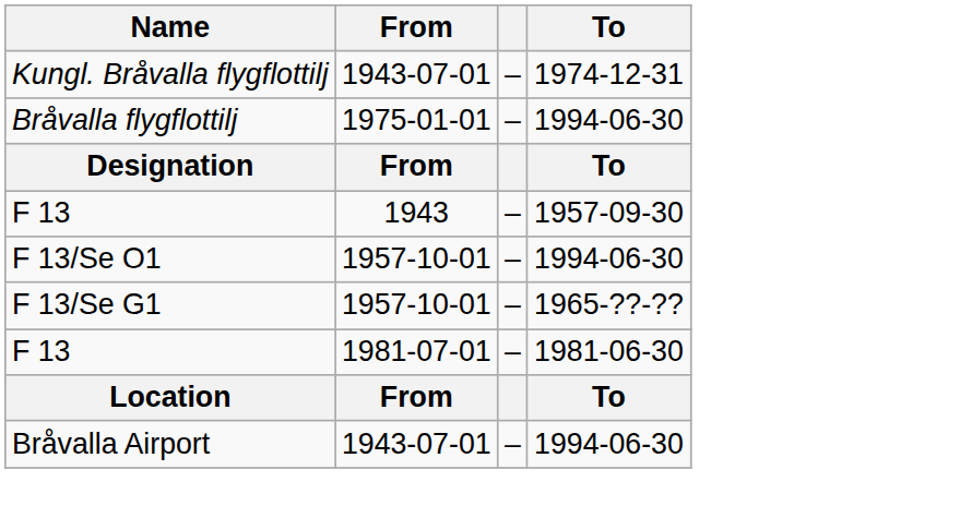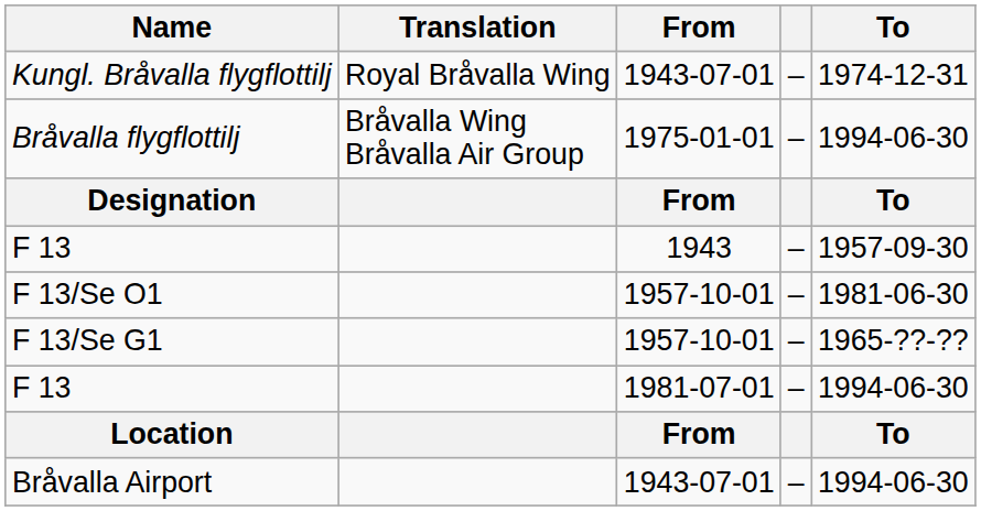+ column: Translation | Royal Bråvalla Wing | Bråvalla Wing Bråvalla Air Group
F 13/Se O1 | To: 1994-06-30 -> 1981-06-30
F 13 / 1981-07-01 | To: 1981-06-30 -> 1994-06-30
